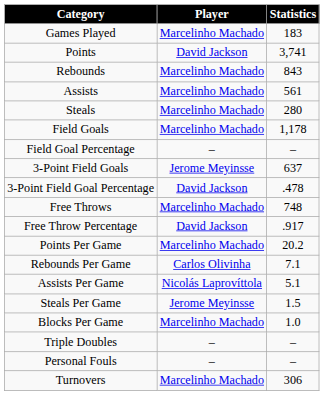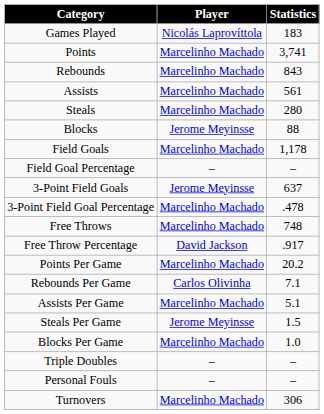Games Played | Player: Marcelinho Machado -> Nicolás Laprovíttola
Points | Player: David Jackson -> Marcelinho Machado
+ row: Blocks | Jerome Meyinsse | 88
3-Point Field Goal Percentage | Player: David Jackson -> Marcelinho Machado
Assists Per Game | Player: Nicolás Laprovíttola -> Marcelinho Machado
